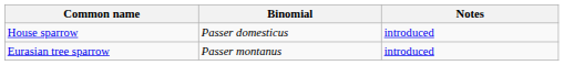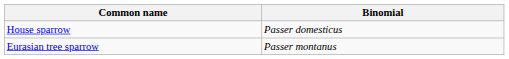- column: Notes | introduced | introduced
